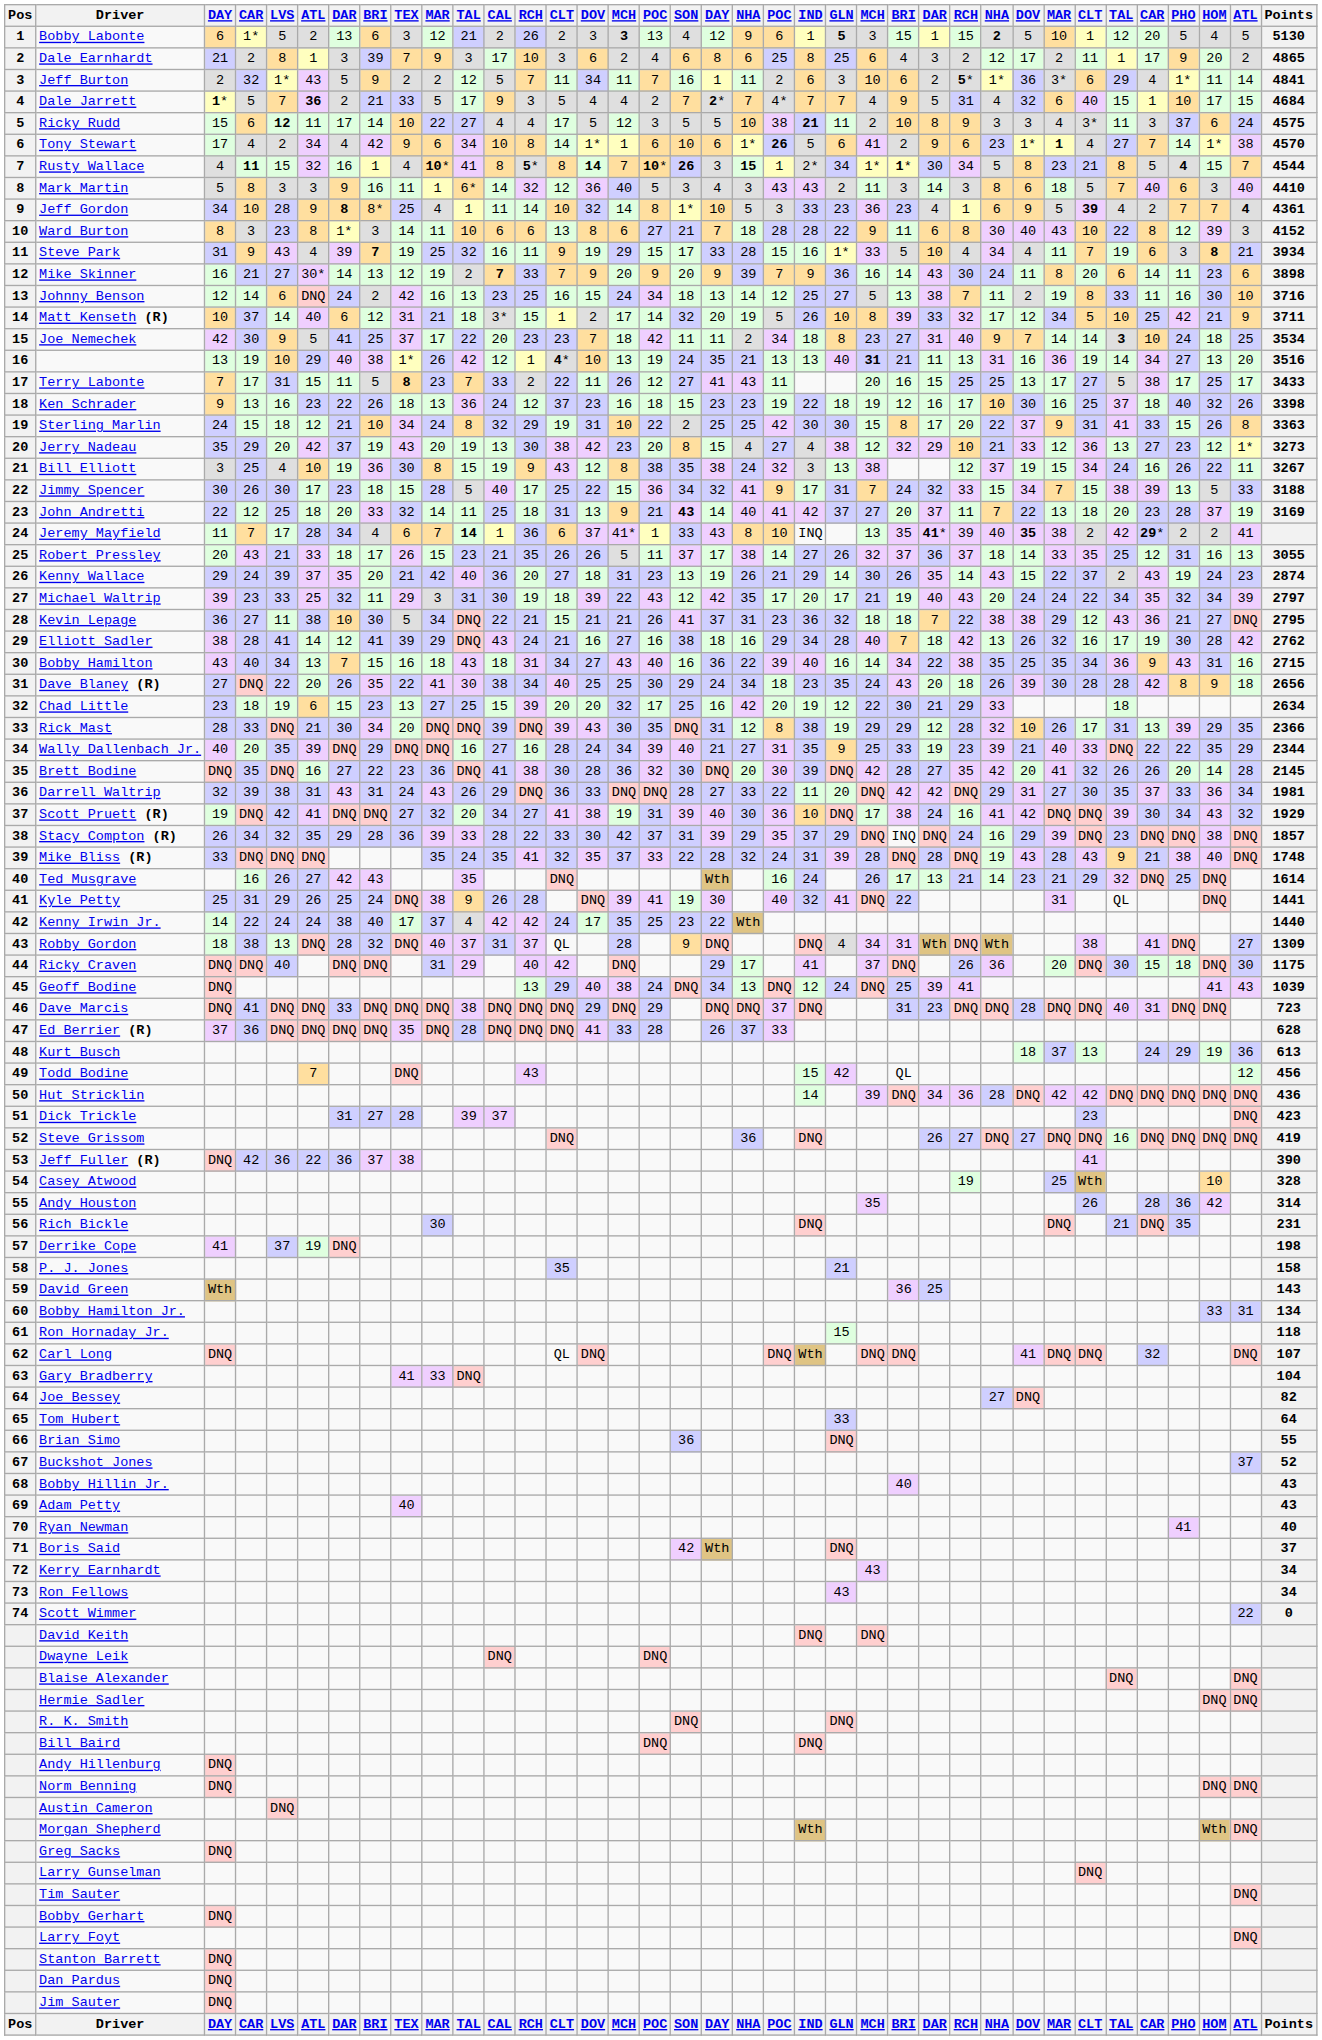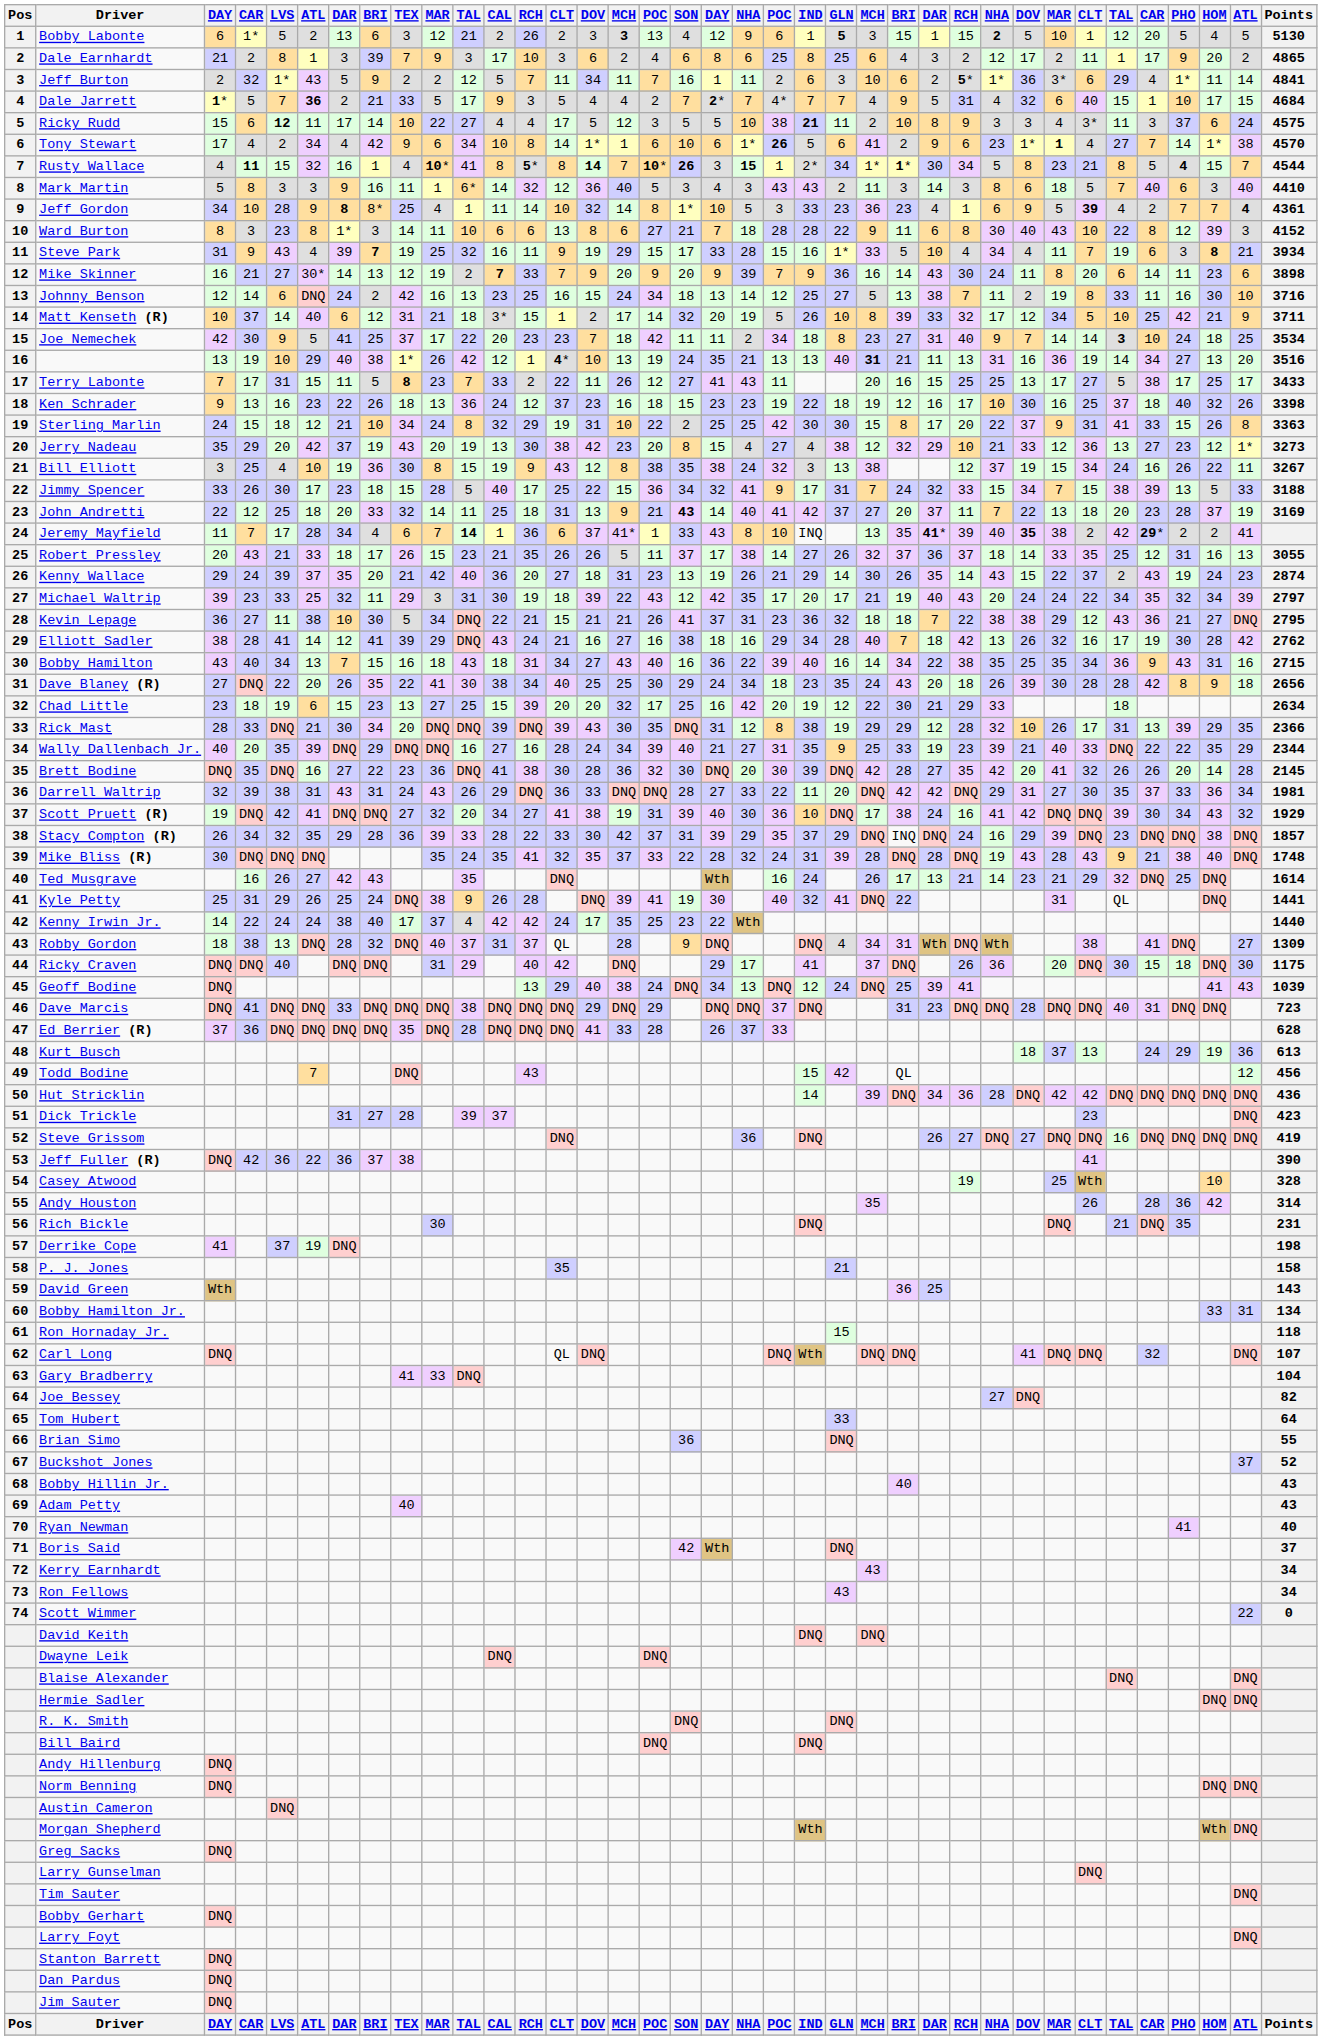Jimmy Spencer | column 3: 30 -> 33
Mike Bliss (R) | column 3: 33 -> 30
